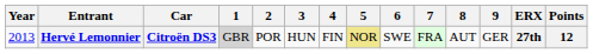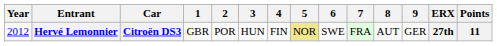Hervé Lemonnier | Year: 2013 -> 2012
Hervé Lemonnier | 1: lightgrey background -> no background
Hervé Lemonnier | Points: 12 -> 11
